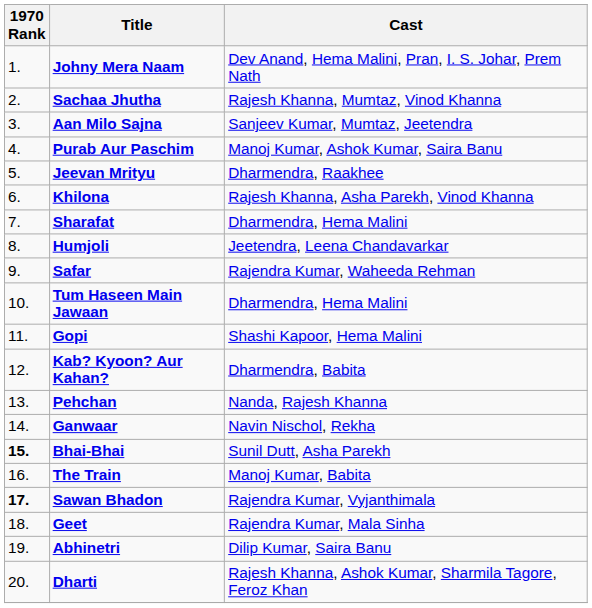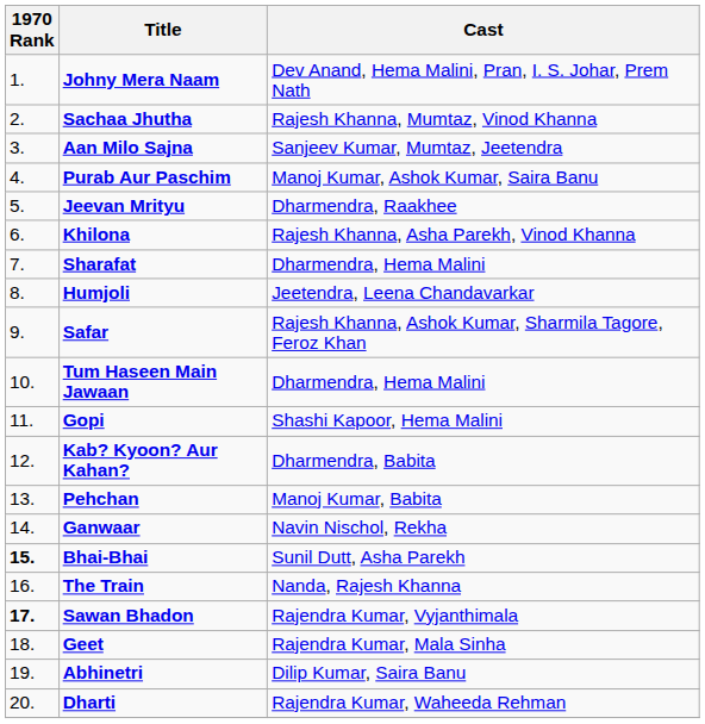Safar | Cast: Rajendra Kumar, Waheeda Rehman -> Rajesh Khanna, Ashok Kumar, Sharmila Tagore, Feroz Khan
Pehchan | Cast: Nanda, Rajesh Khanna -> Manoj Kumar, Babita
The Train | Cast: Manoj Kumar, Babita -> Nanda, Rajesh Khanna
Dharti | Cast: Rajesh Khanna, Ashok Kumar, Sharmila Tagore, Feroz Khan -> Rajendra Kumar, Waheeda Rehman
